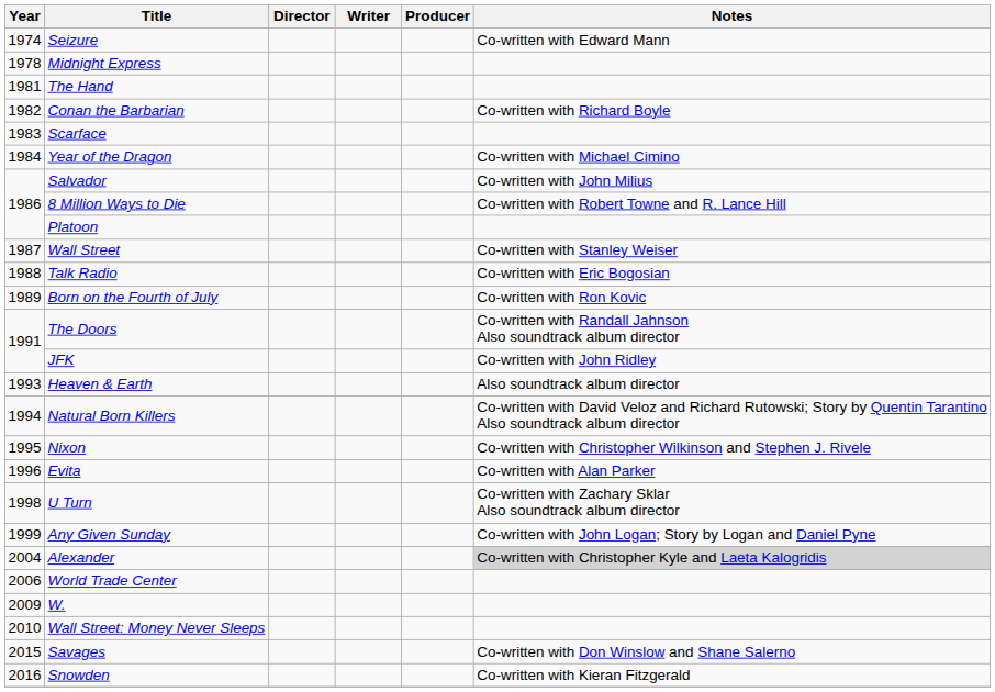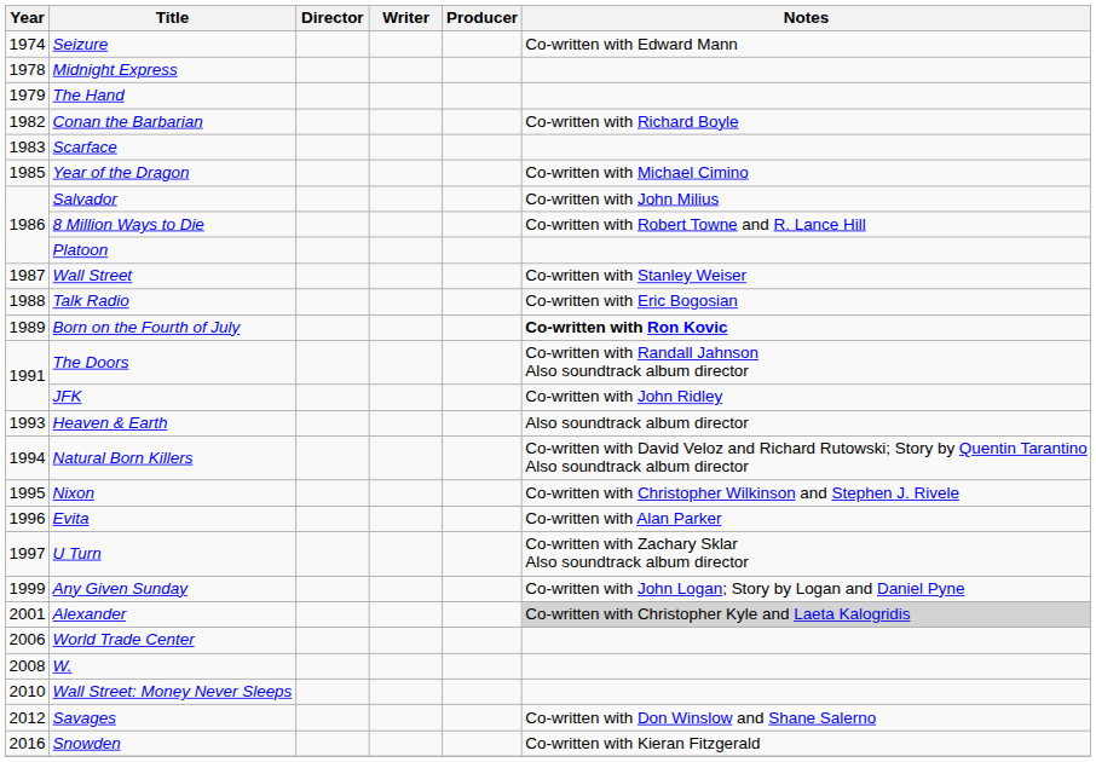The Hand | Year: 1981 -> 1979
Year of the Dragon | Year: 1984 -> 1985
Born on the Fourth of July | Notes: normal -> bold
U Turn | Year: 1998 -> 1997
Alexander | Year: 2004 -> 2001
W. | Year: 2009 -> 2008
Savages | Year: 2015 -> 2012
